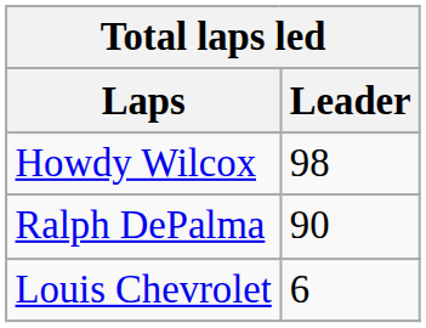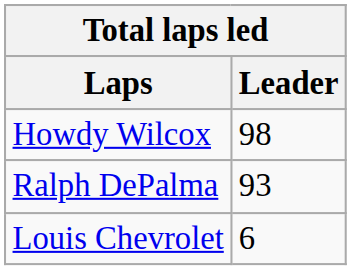Ralph DePalma | Leader: 90 -> 93
